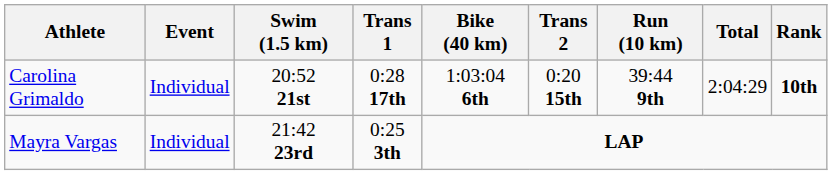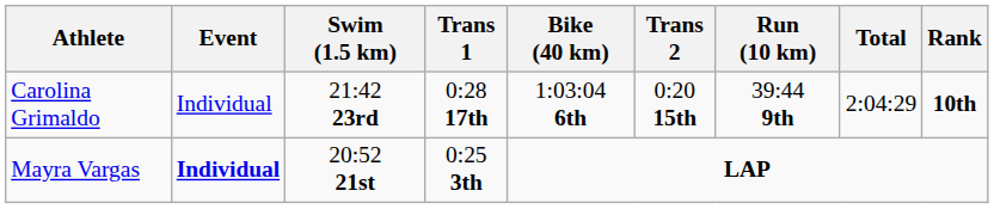Carolina Grimaldo | Swim (1.5 km): 20:52 21st -> 21:42 23rd
Mayra Vargas | Event: normal -> bold
Mayra Vargas | Swim (1.5 km): 21:42 23rd -> 20:52 21st
